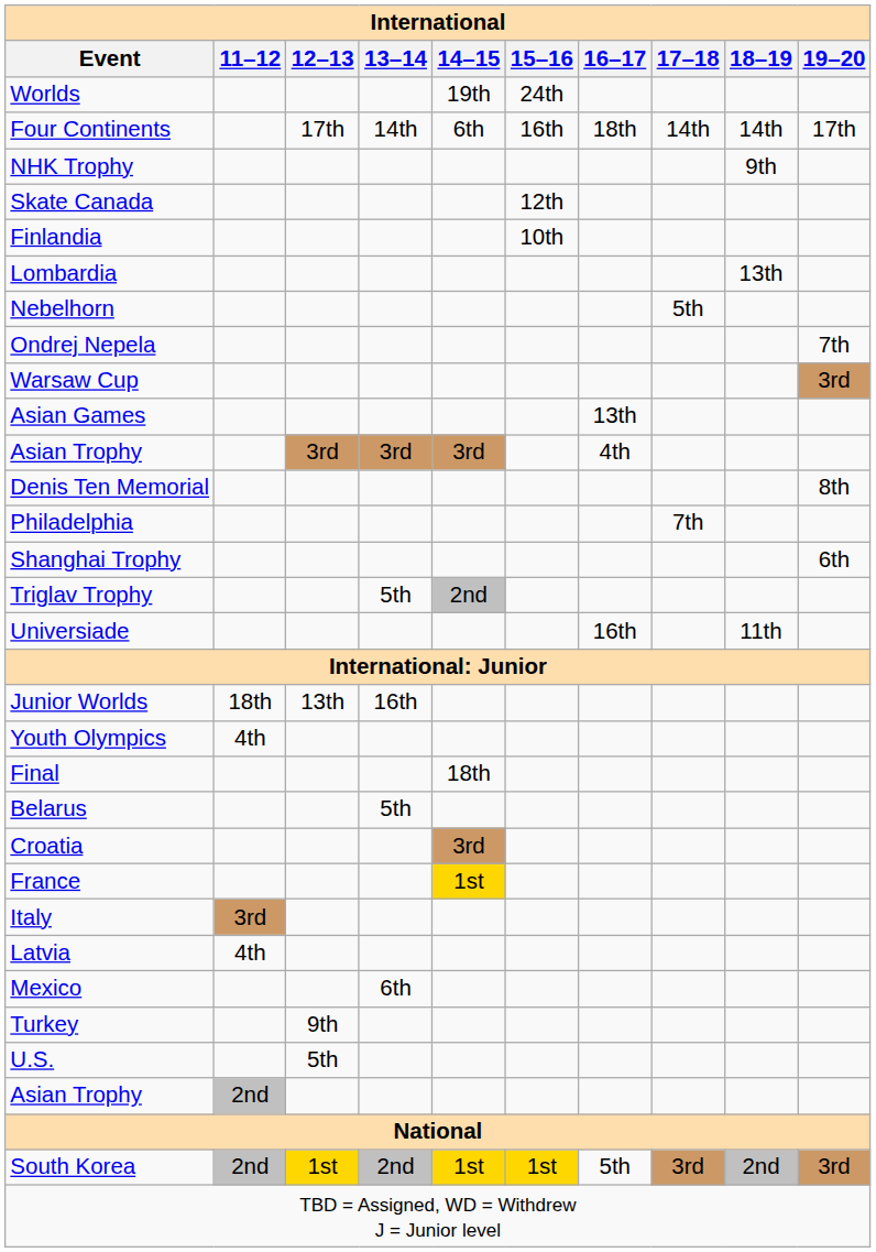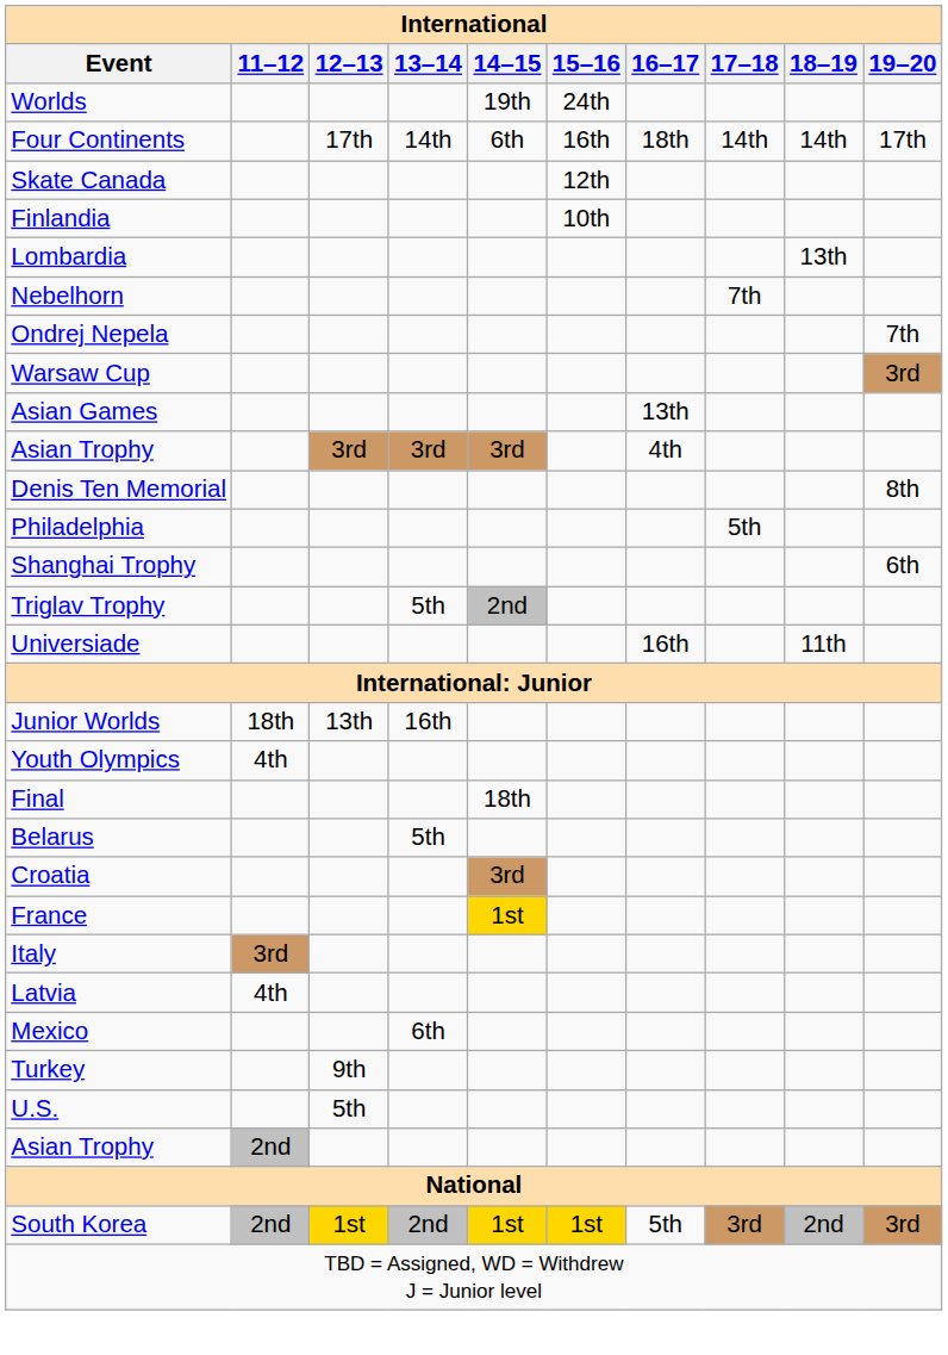- row: NHK Trophy | 9th
Nebelhorn | 17–18: 5th -> 7th
Philadelphia | 17–18: 7th -> 5th
